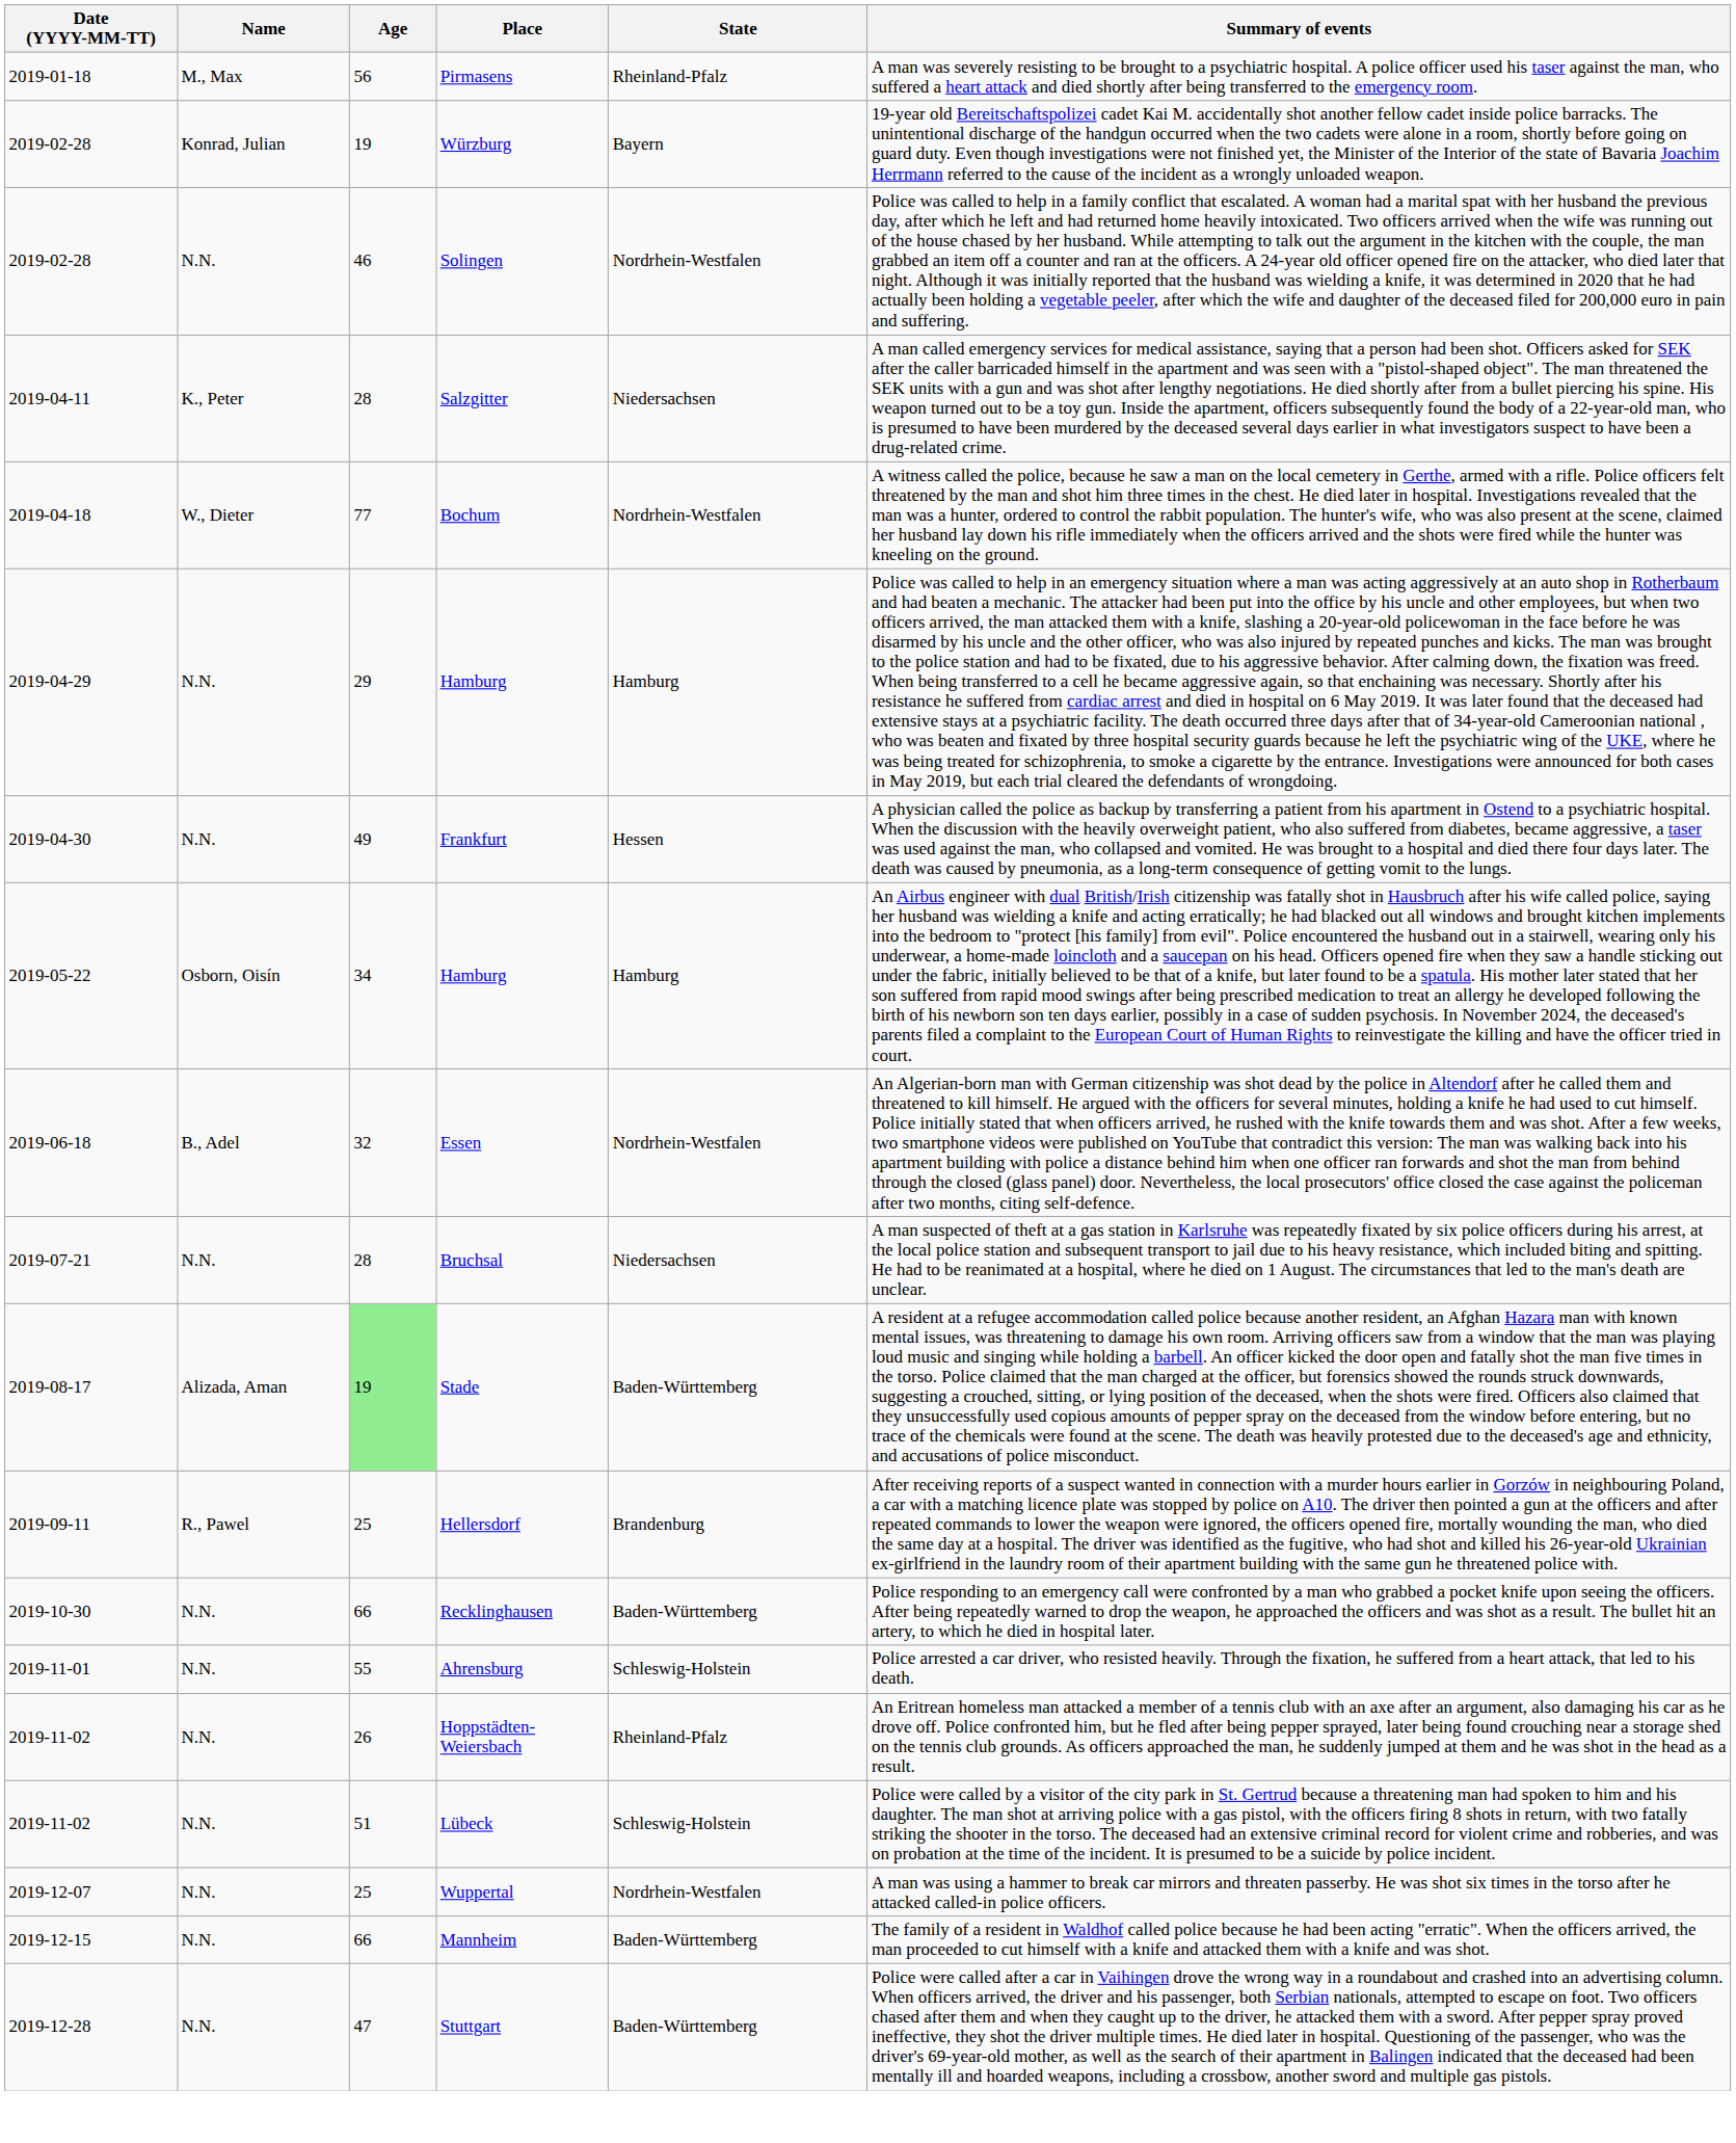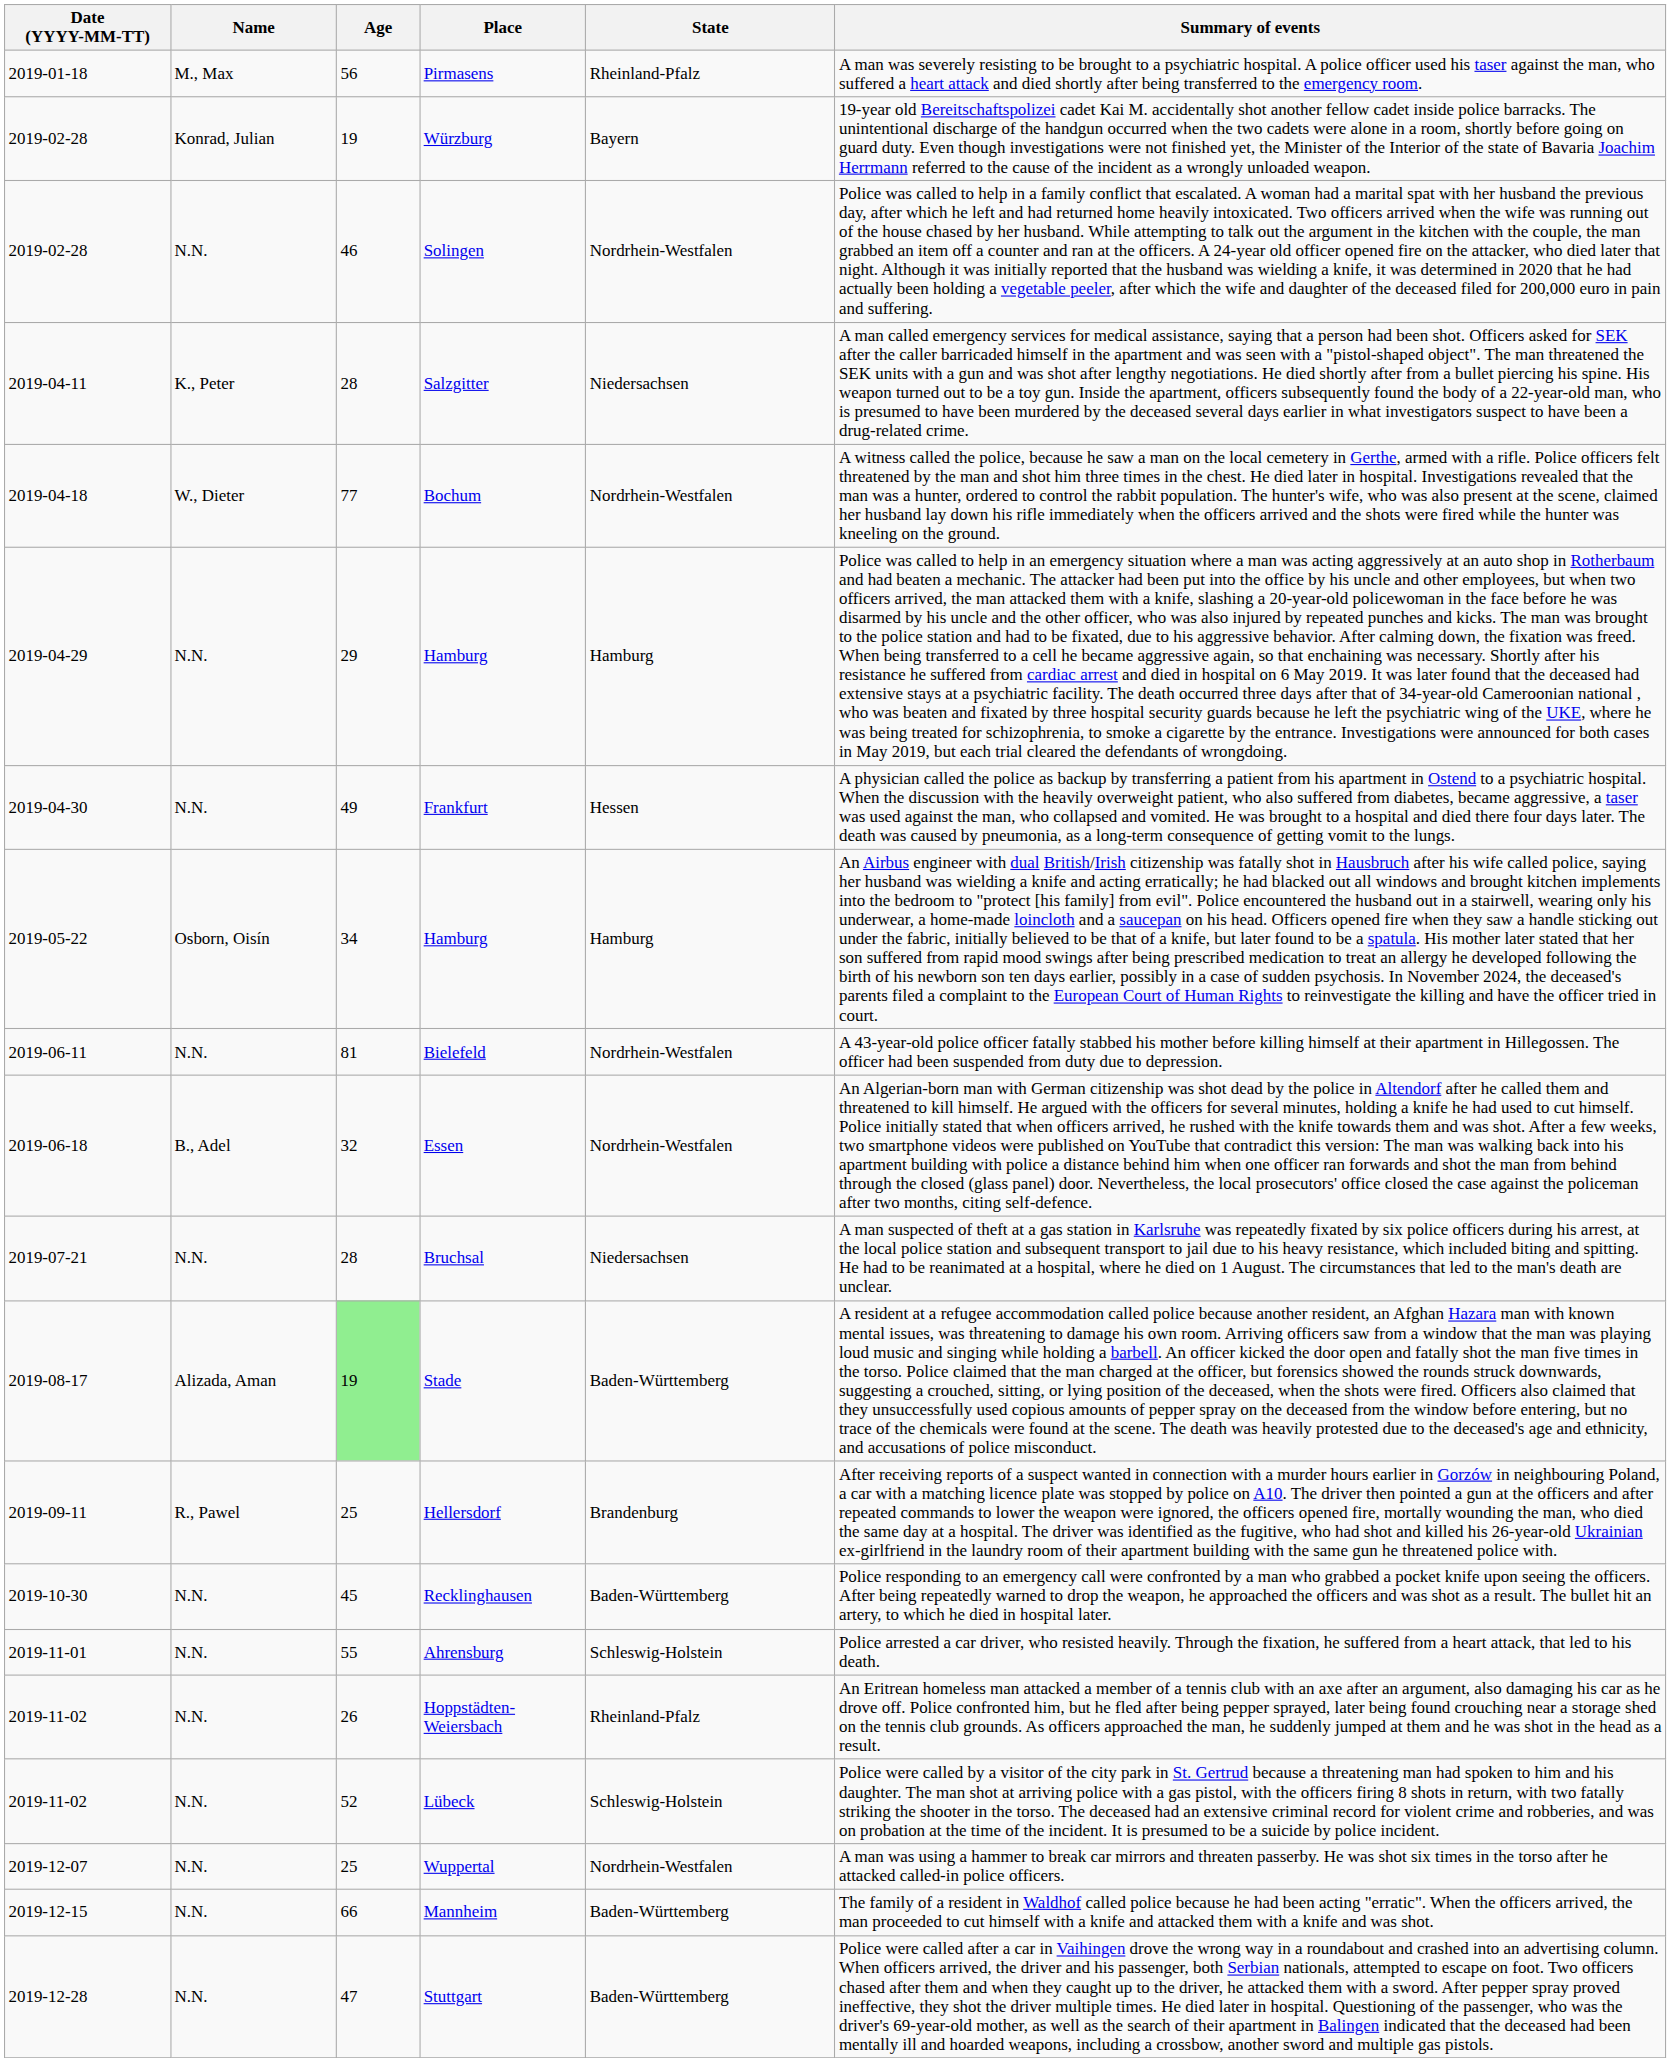+ row: 2019-06-11 | N.N. | 81 | Bielefeld | Nordrhein-Westfalen | A 43-year-old police officer fatally stabbed his mother before killing himself at their apartment in Hillegossen. The officer had been suspended from duty due to depression.
Recklinghausen | Age: 66 -> 45
Lübeck | Age: 51 -> 52
